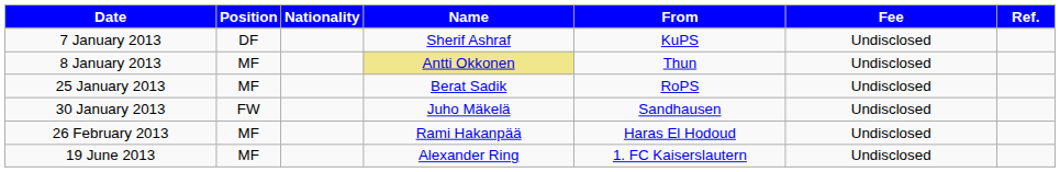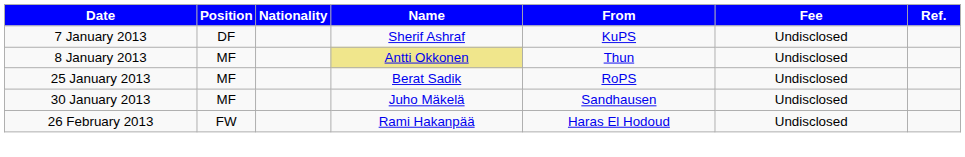30 January 2013 | Position: FW -> MF
26 February 2013 | Position: MF -> FW
- row: 19 June 2013 | MF | Alexander Ring | 1. FC Kaiserslautern | Undisclosed
